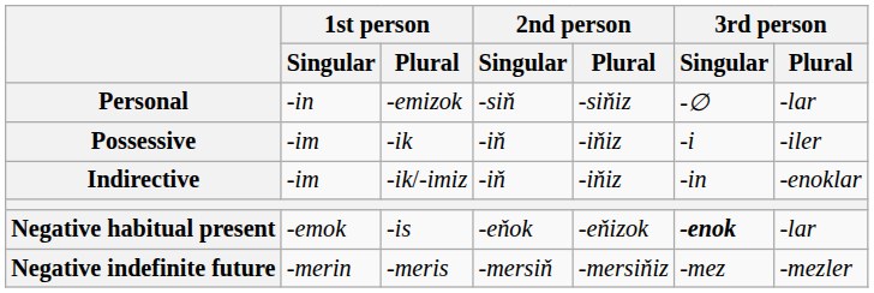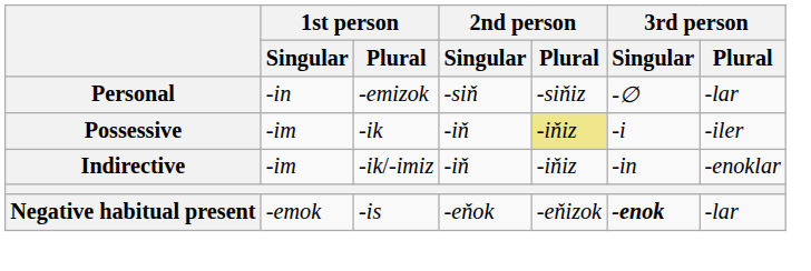Possessive | 2nd person / Plural: no background -> khaki background
- row: Negative indefinite future | -merin | -meris | -mersiň | -mersiňiz | -mez | -mezler
